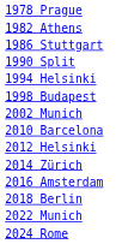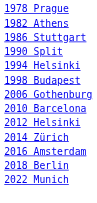- row: 2002 Munich
+ row: 2006 Gothenburg
- row: 2024 Rome
